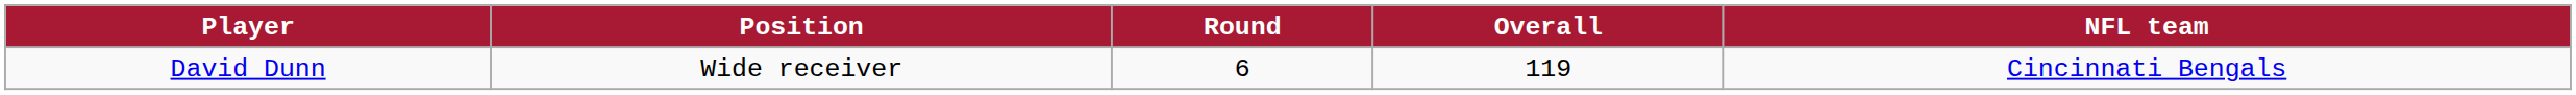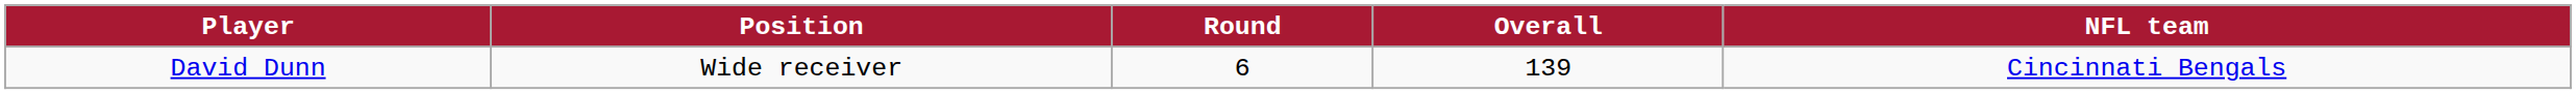David Dunn | Overall: 119 -> 139
